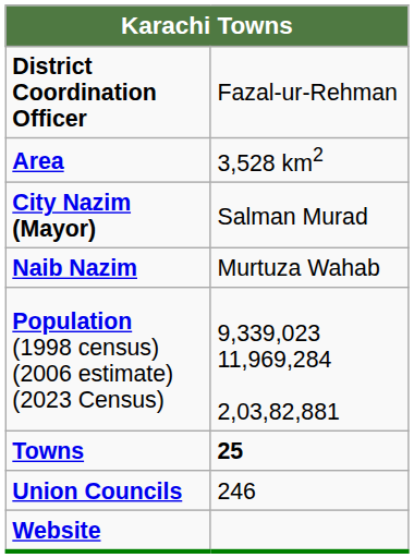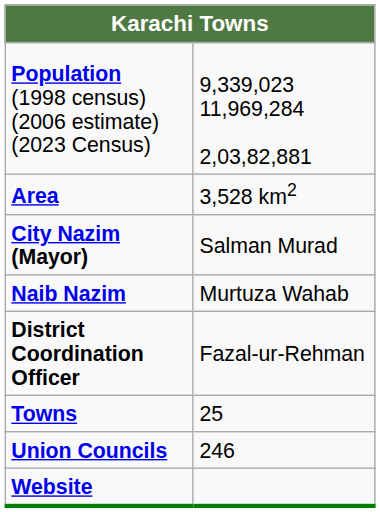rows swapped: Population (1998 census) (2006 estimate) (2023 Census) <-> District Coordination Officer
Towns | column 2: bold -> normal
